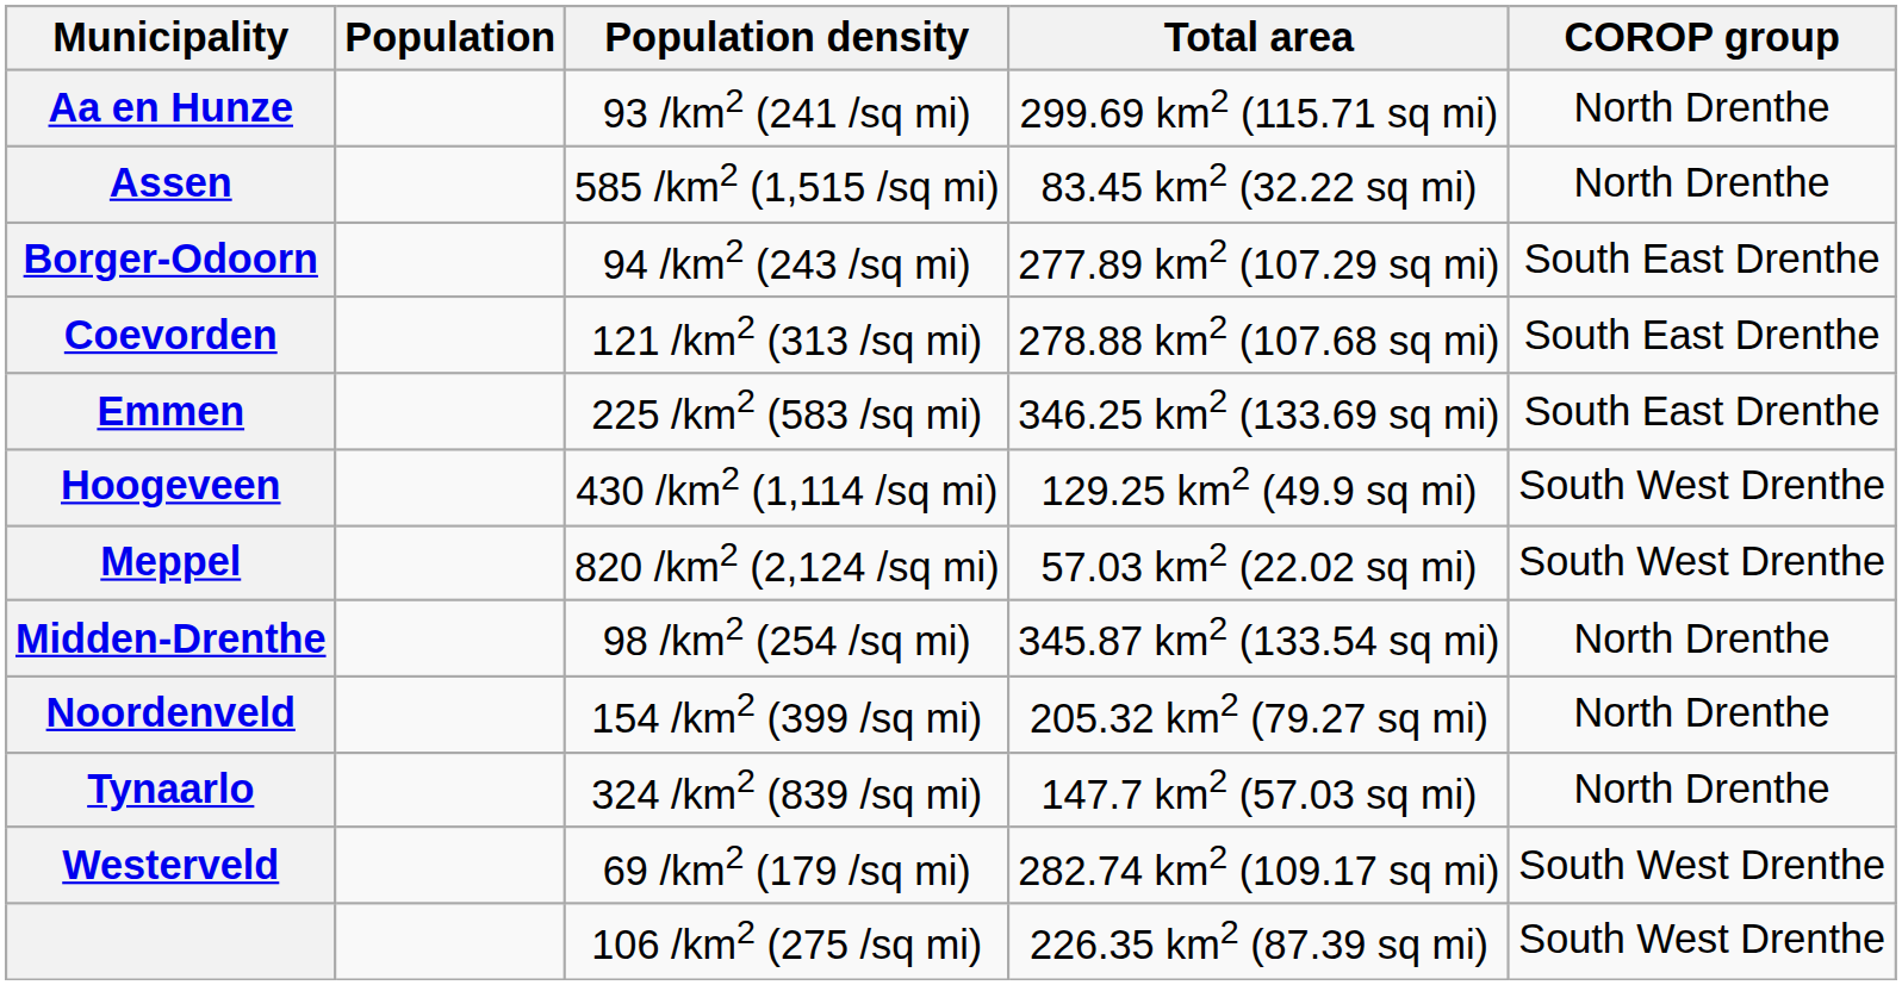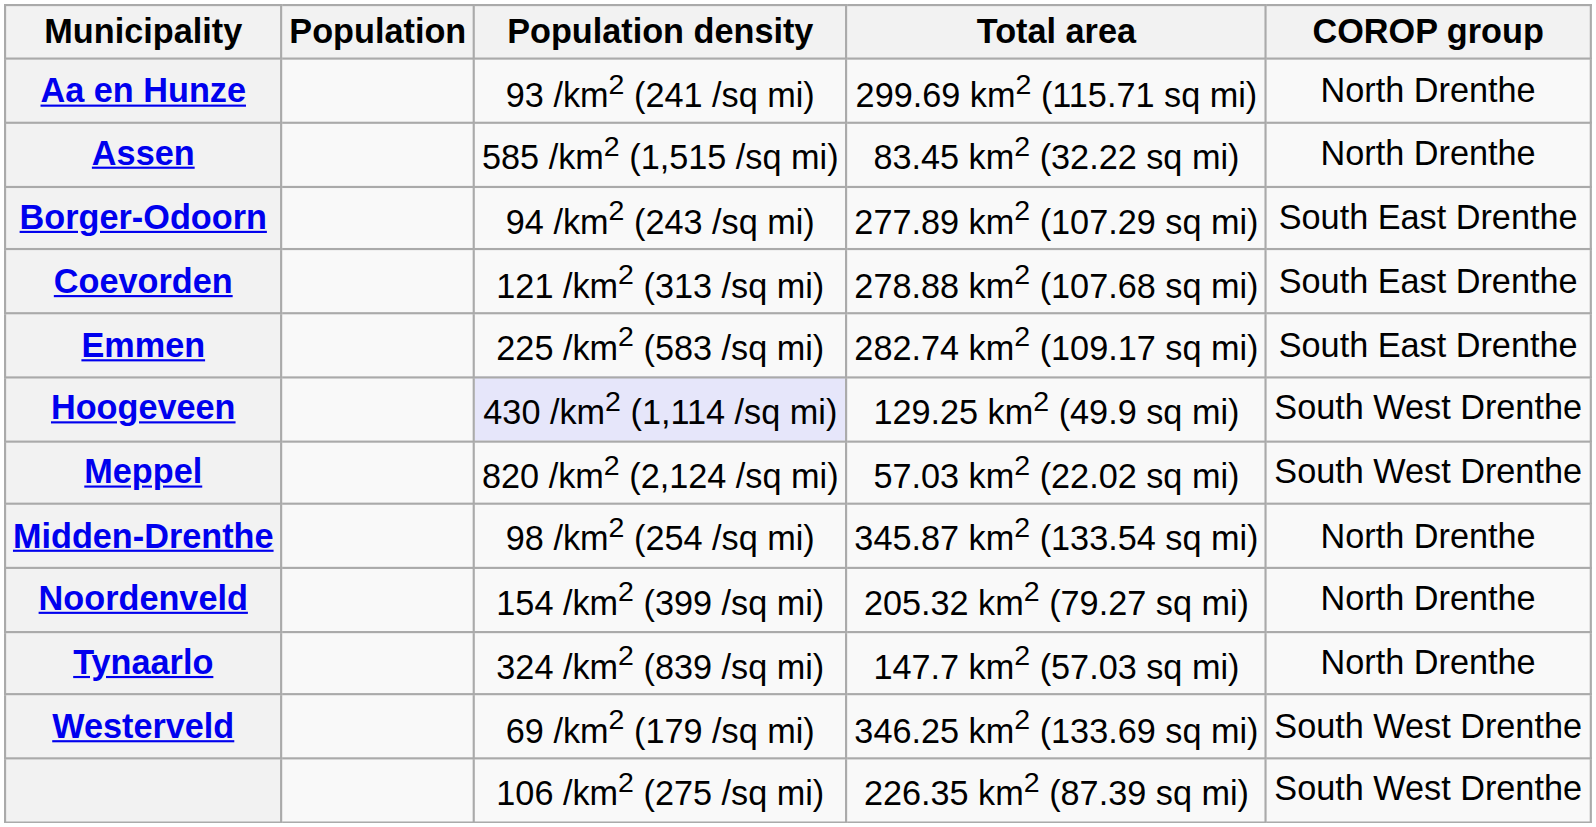Emmen | Total area: 346.25 km2 (133.69 sq mi) -> 282.74 km2 (109.17 sq mi)
Hoogeveen | Population density: no background -> lavender background
Westerveld | Total area: 282.74 km2 (109.17 sq mi) -> 346.25 km2 (133.69 sq mi)
